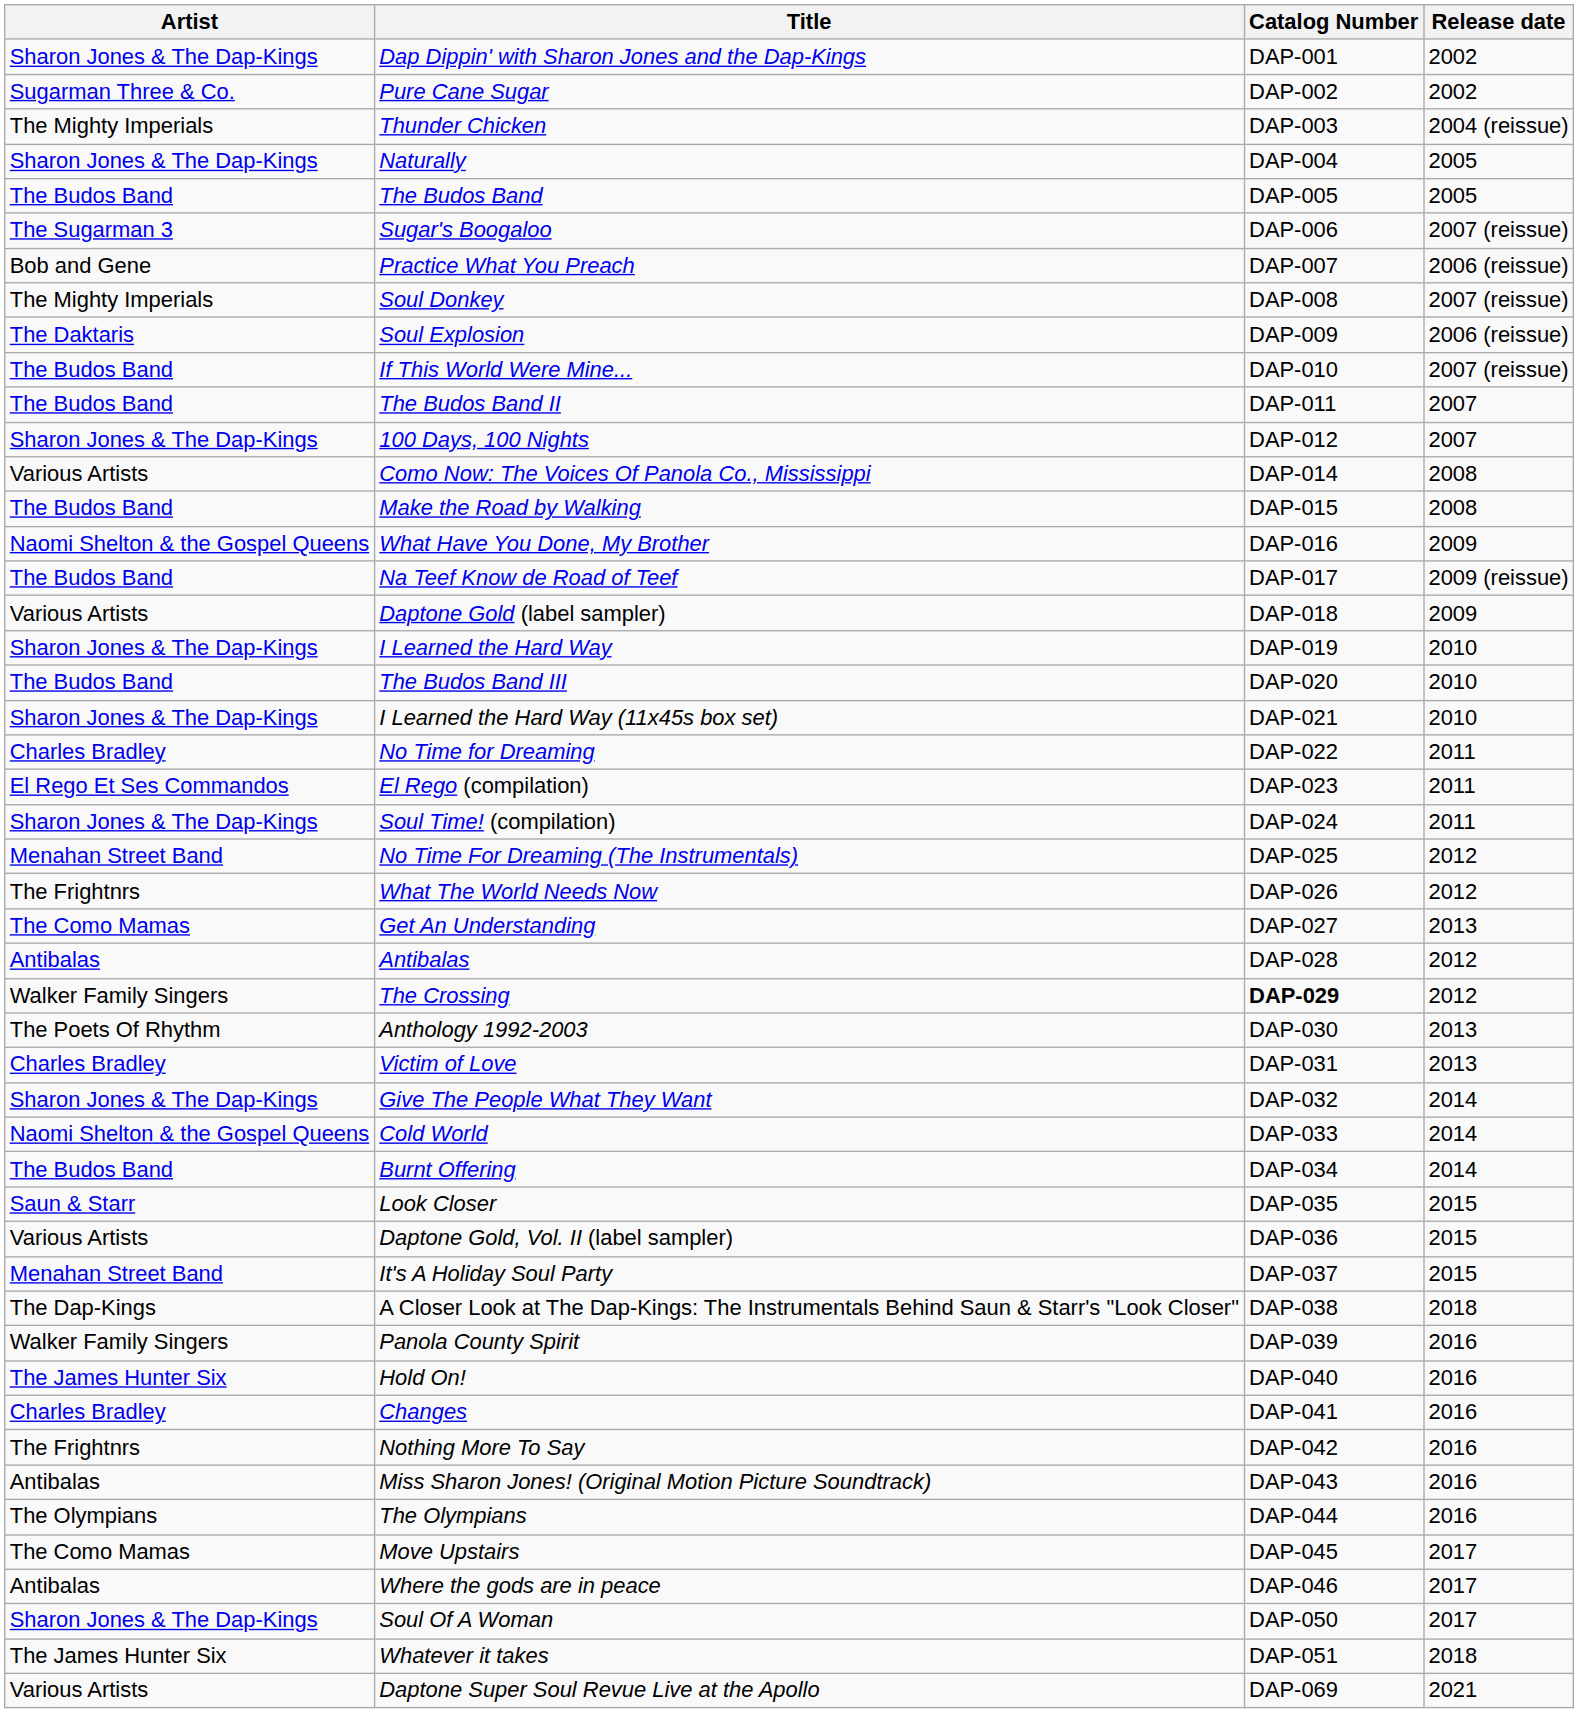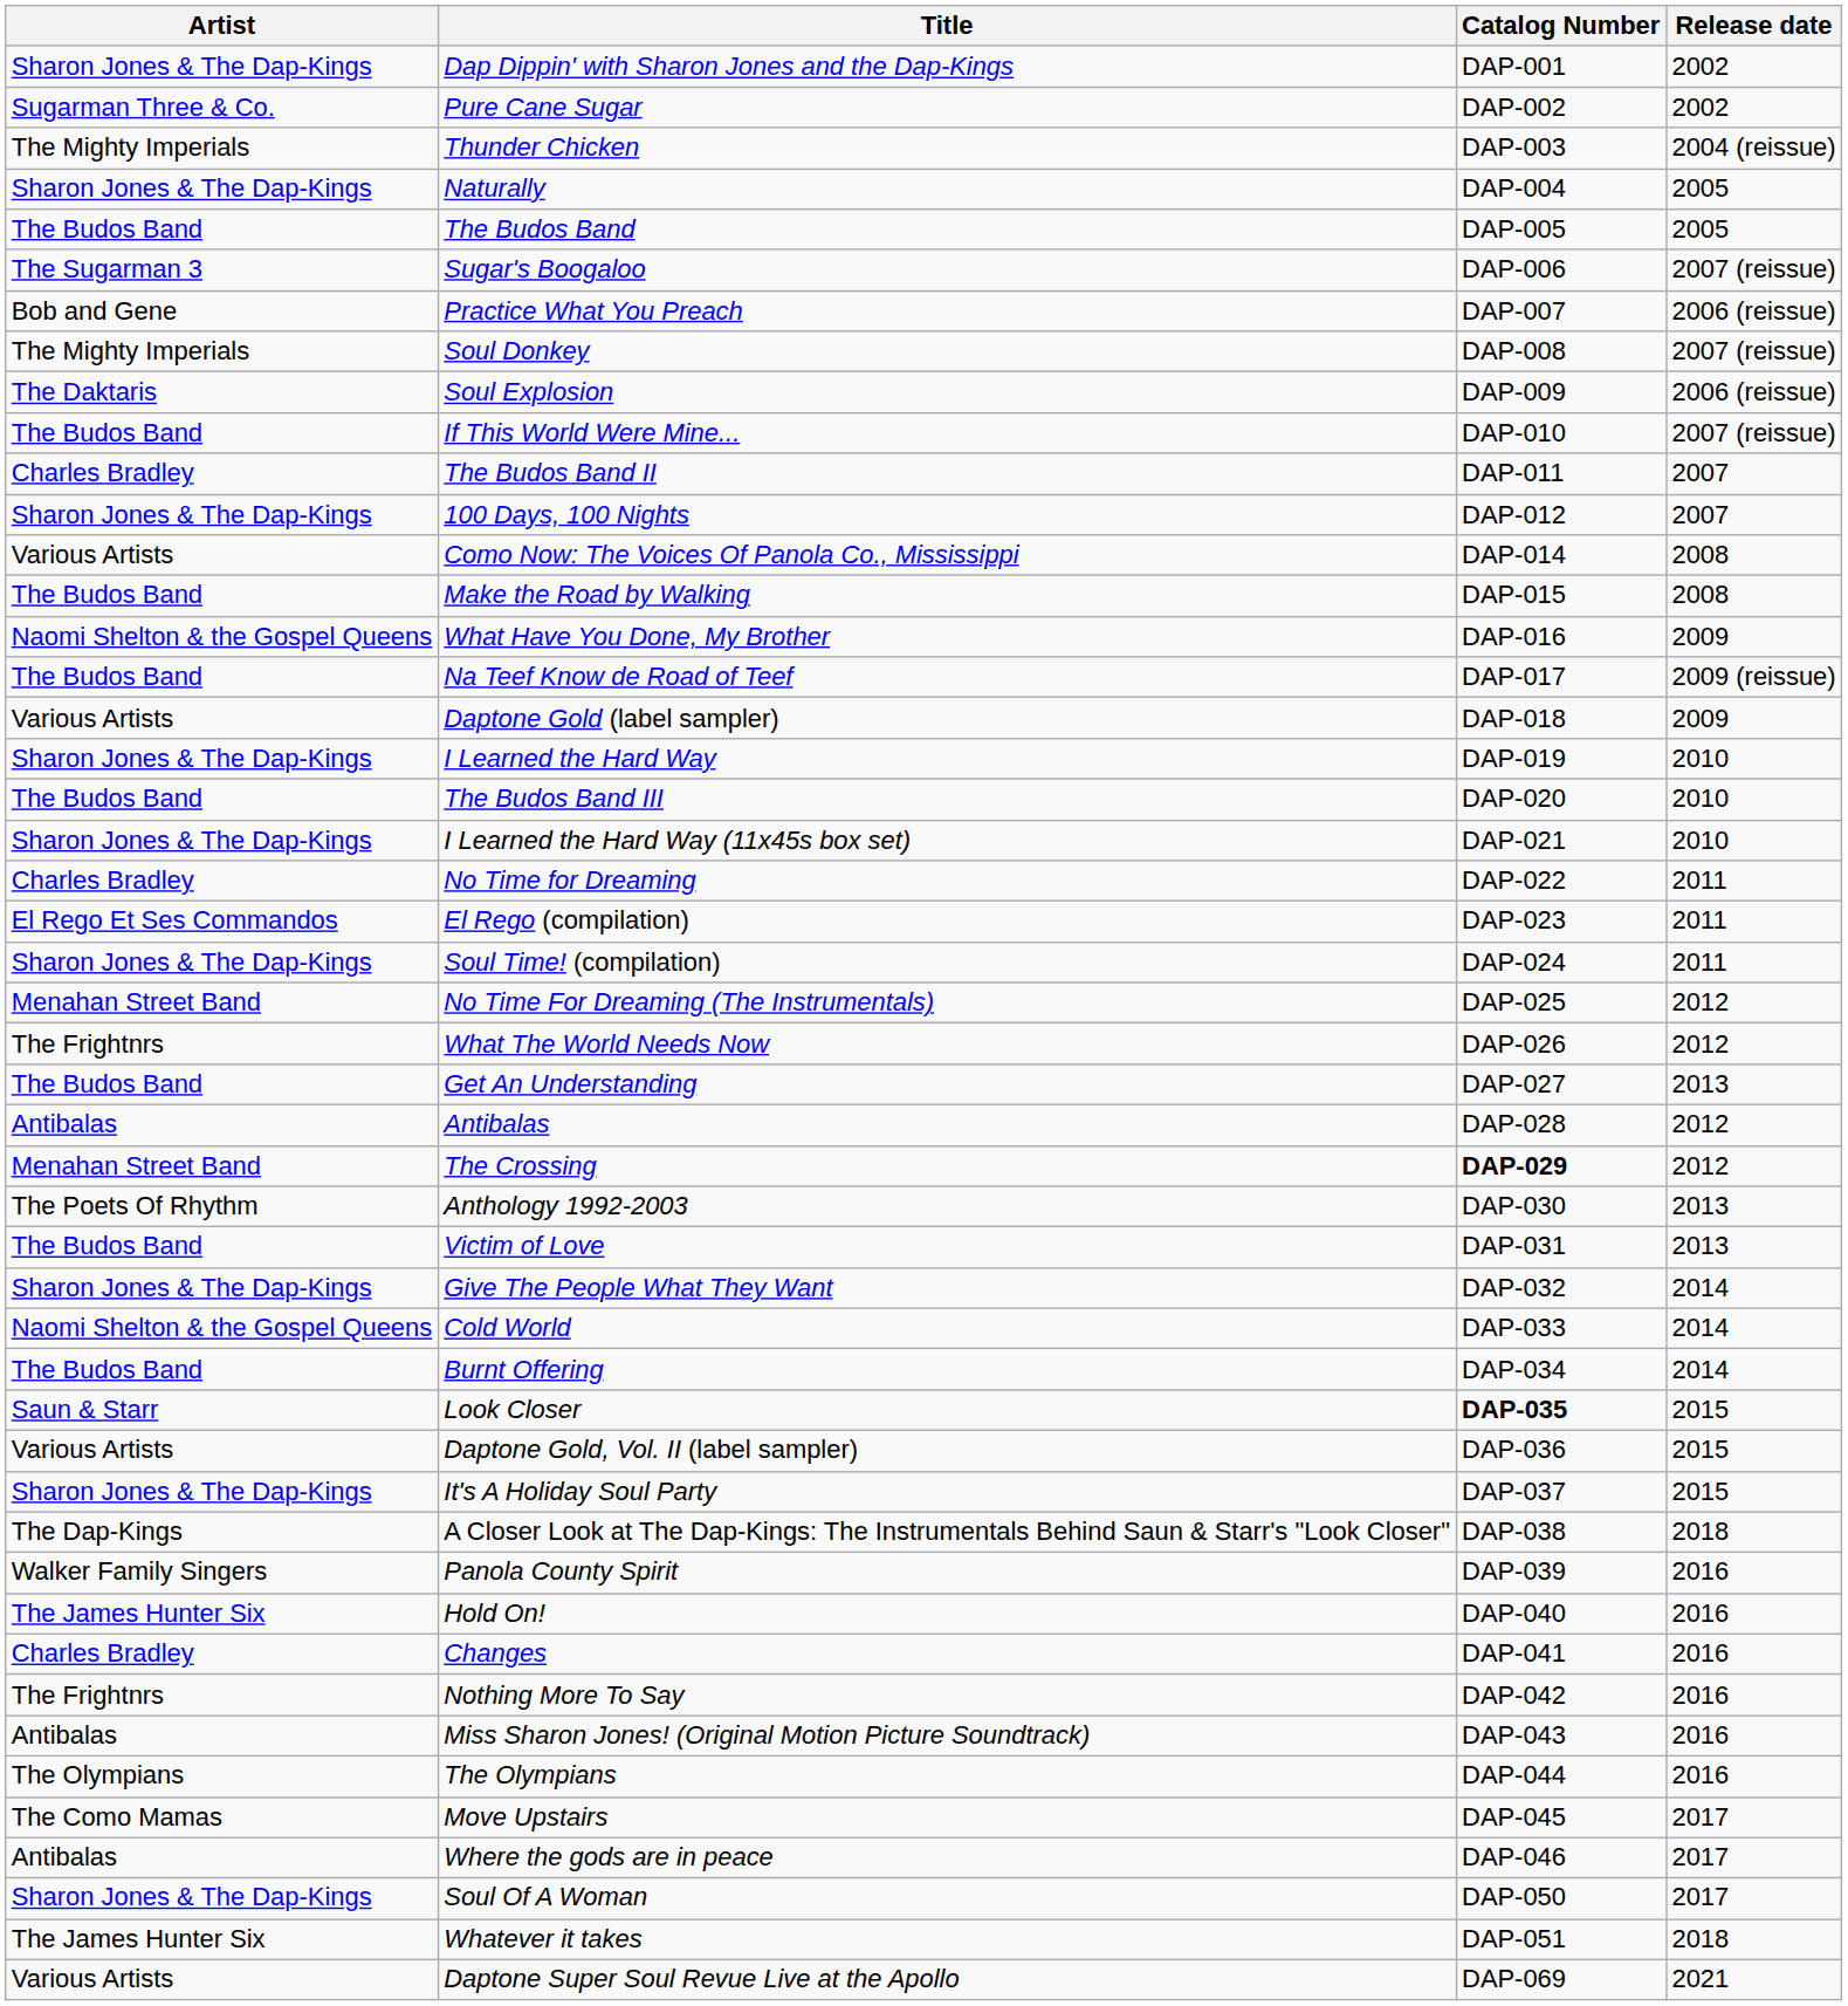The Budos Band II | Artist: The Budos Band -> Charles Bradley
Get An Understanding | Artist: The Como Mamas -> The Budos Band
The Crossing | Artist: Walker Family Singers -> Menahan Street Band
Victim of Love | Artist: Charles Bradley -> The Budos Band
Look Closer | Catalog Number: normal -> bold
It's A Holiday Soul Party | Artist: Menahan Street Band -> Sharon Jones & The Dap-Kings
